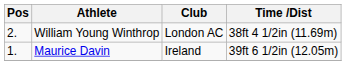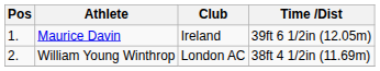rows swapped: Maurice Davin <-> William Young Winthrop
